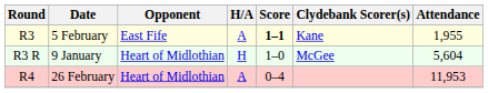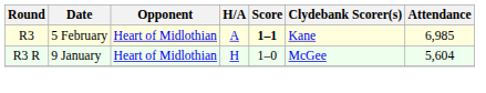5 February | Opponent: East Fife -> Heart of Midlothian
5 February | Attendance: 1,955 -> 6,985
- row: R4 | 26 February | Heart of Midlothian | A | 0–4 | 11,953
